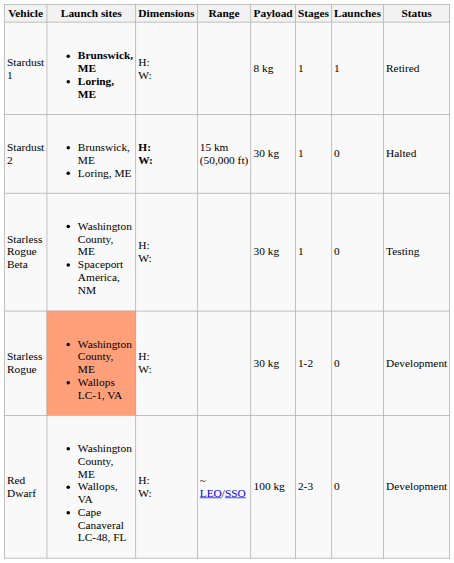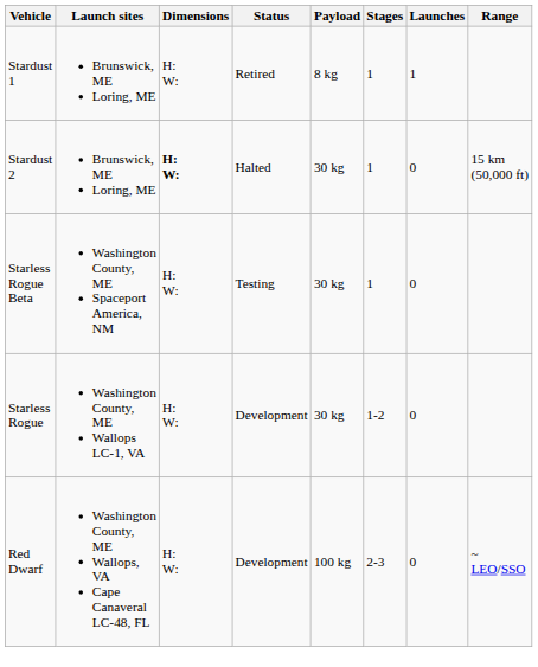columns swapped: Range <-> Status
Stardust 1 | Launch sites: bold -> normal
Starless Rogue | Launch sites: lightsalmon background -> no background
